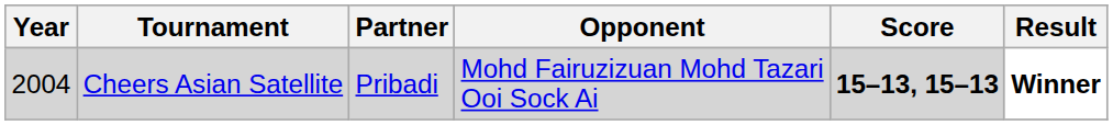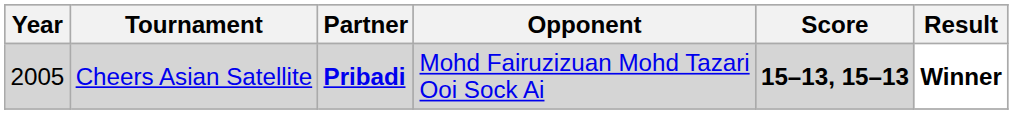Cheers Asian Satellite | Year: 2004 -> 2005
Cheers Asian Satellite | Partner: normal -> bold
